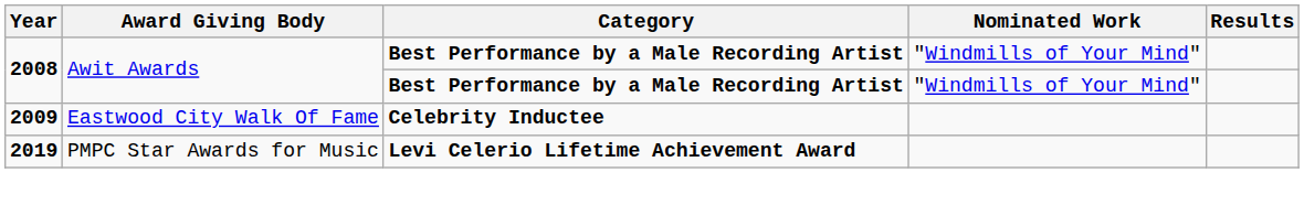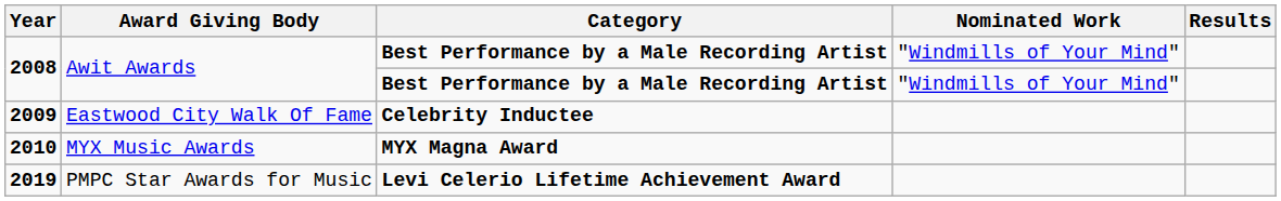+ row: 2010 | MYX Music Awards | MYX Magna Award
